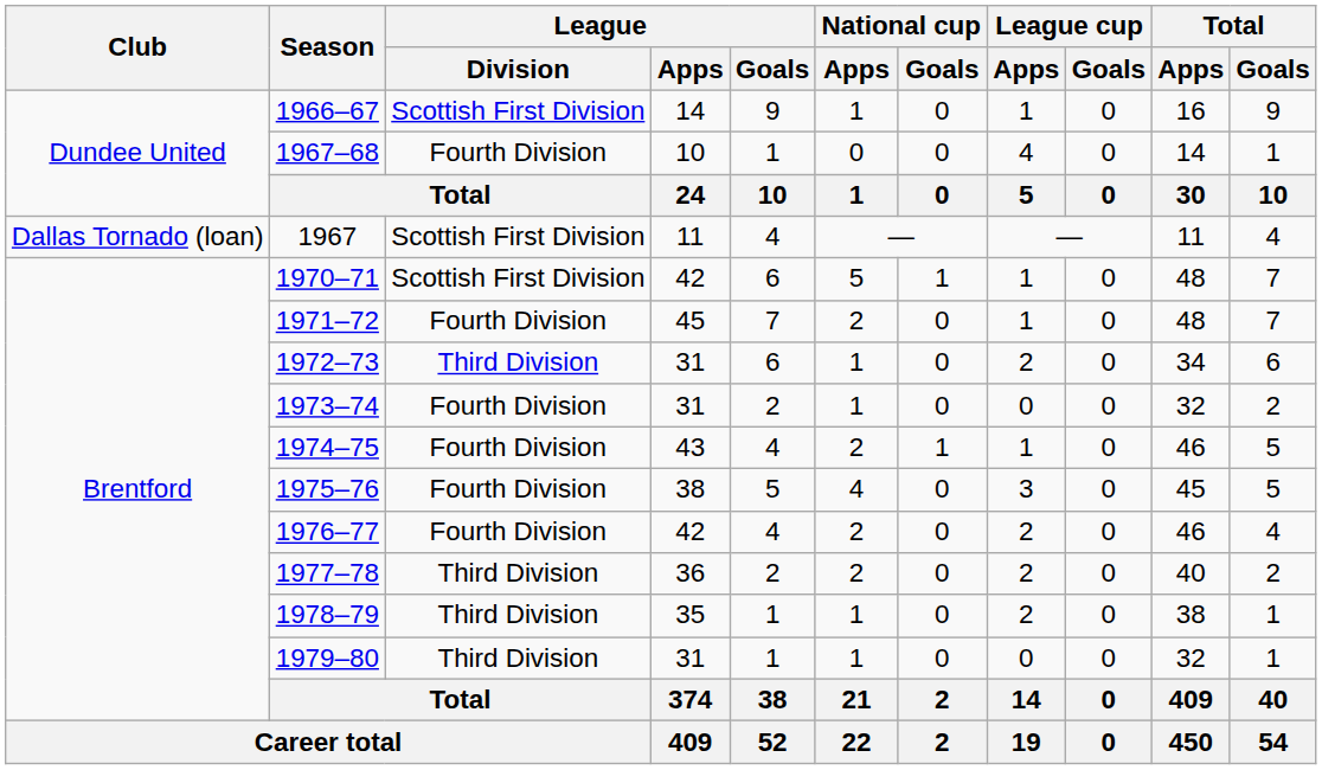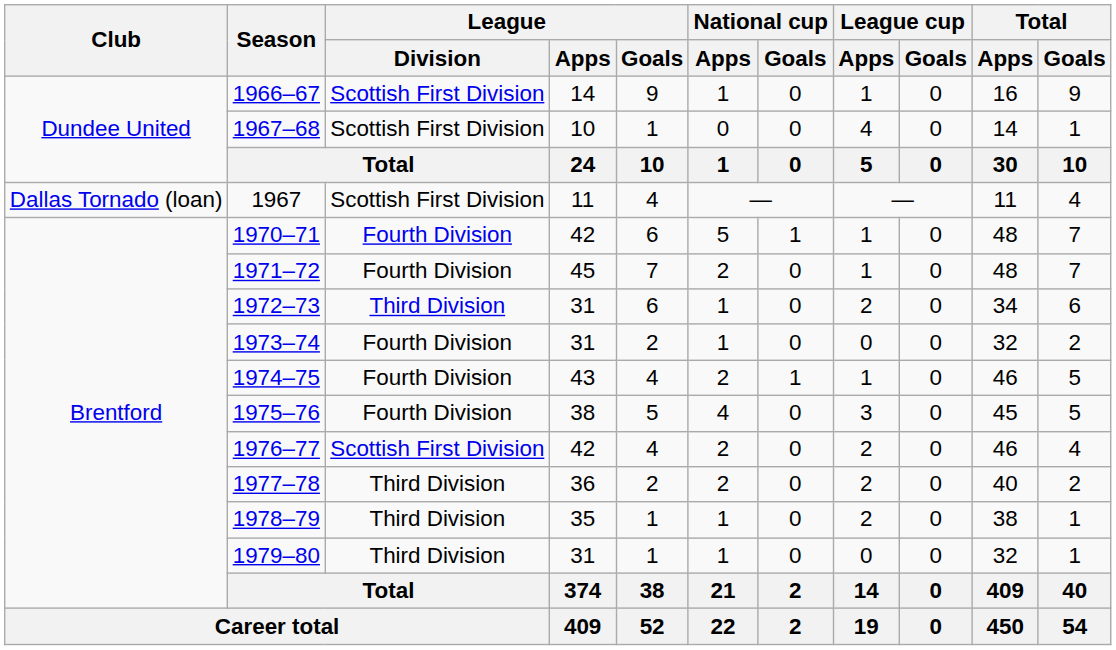1967–68 | League / Division: Fourth Division -> Scottish First Division
1970–71 | League / Division: Scottish First Division -> Fourth Division
1976–77 | League / Division: Fourth Division -> Scottish First Division
